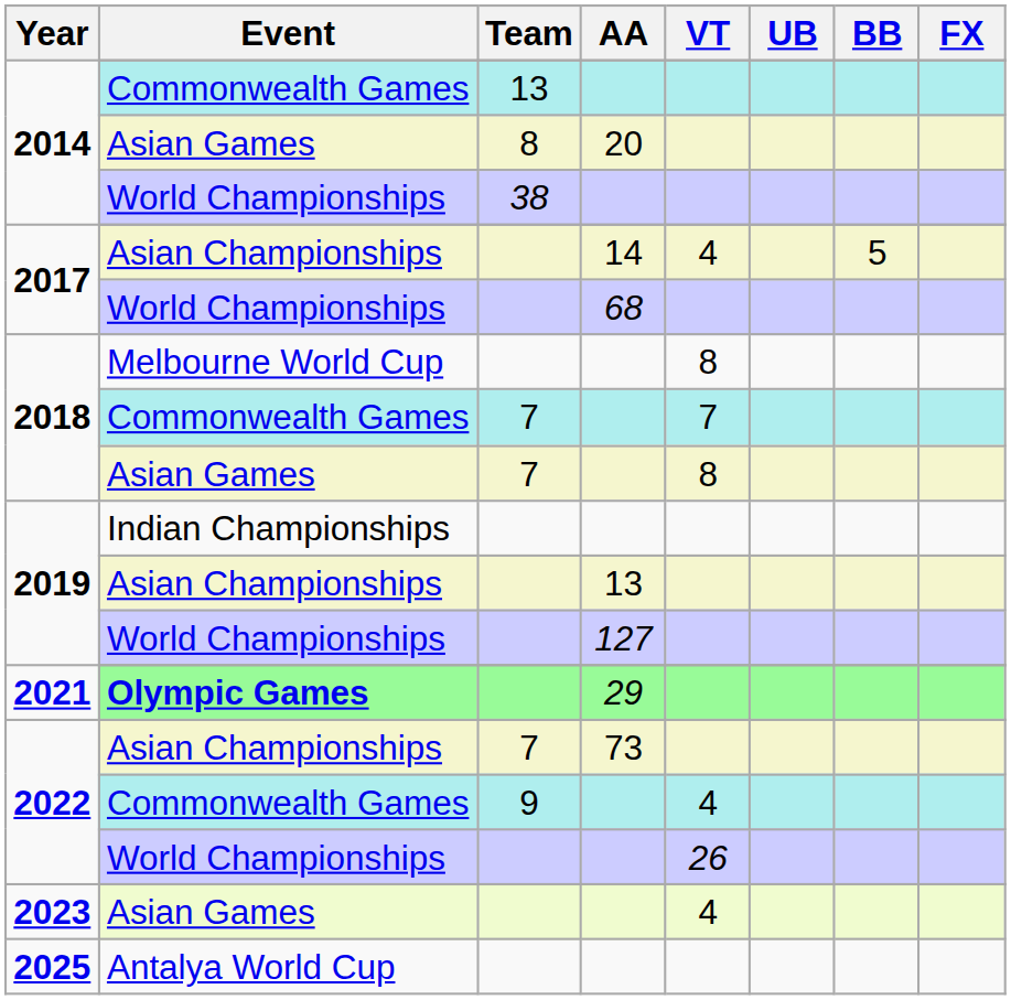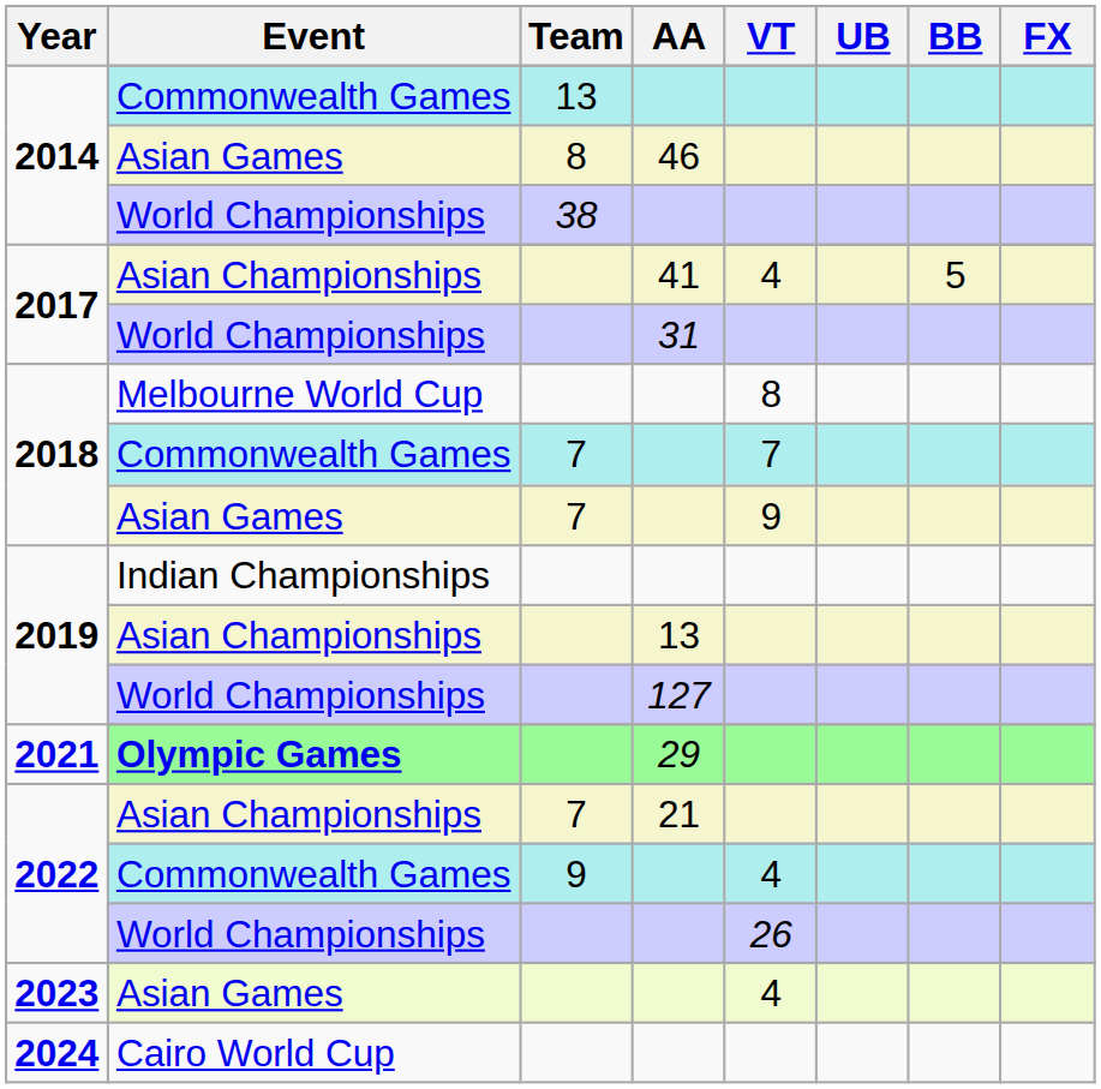2014 / Asian Games | AA: 20 -> 46
2017 / Asian Championships | AA: 14 -> 41
2017 / World Championships | AA: 68 -> 31
2018 / Asian Games | VT: 8 -> 9
2022 / Asian Championships | AA: 73 -> 21
+ row: 2024 | Cairo World Cup
- row: 2025 | Antalya World Cup
